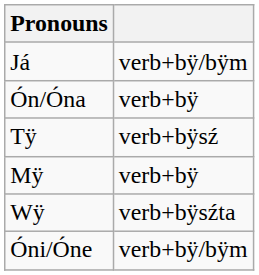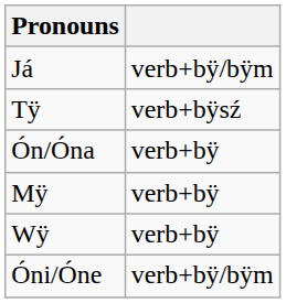rows swapped: Tÿ <-> Ón/Óna
Wÿ | column 2: verb+bÿsźta -> verb+bÿ
